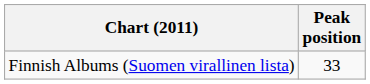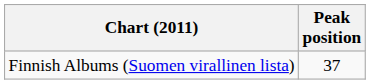Finnish Albums (Suomen virallinen lista) | Peak position: 33 -> 37
